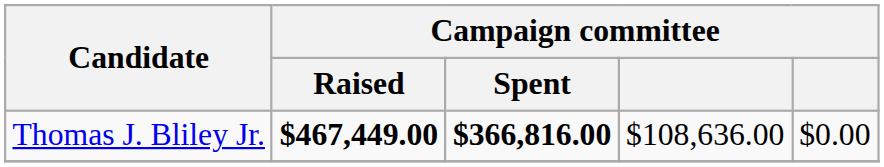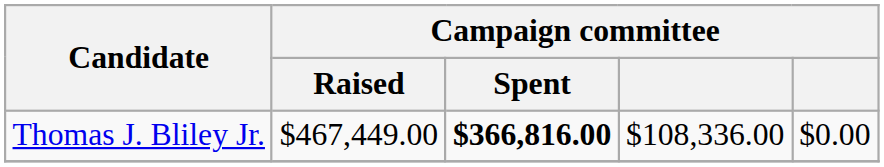Thomas J. Bliley Jr. | Campaign committee / Raised: bold -> normal
Thomas J. Bliley Jr. | column 4: $108,636.00 -> $108,336.00
